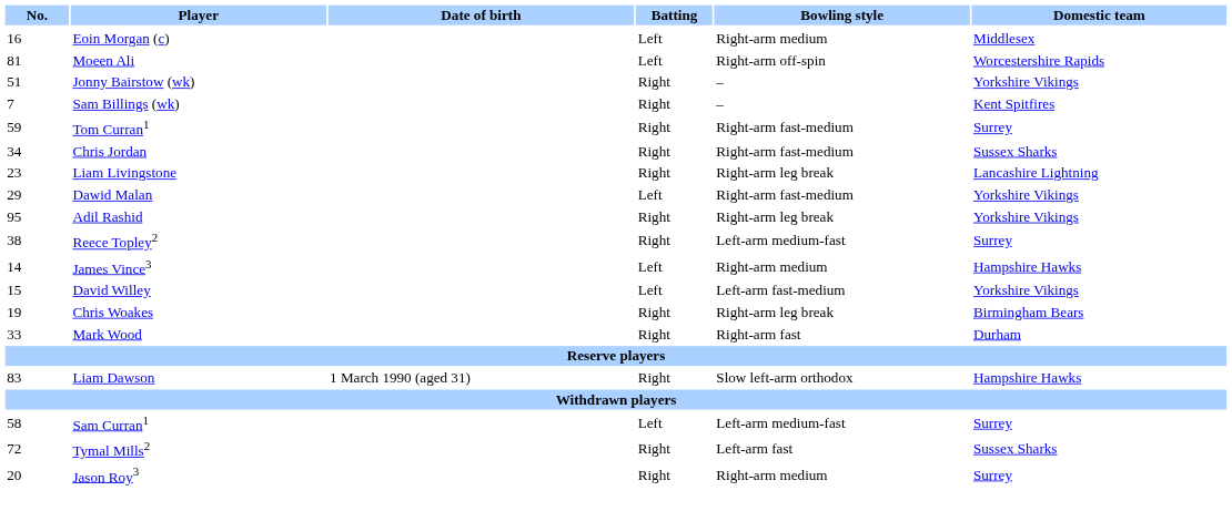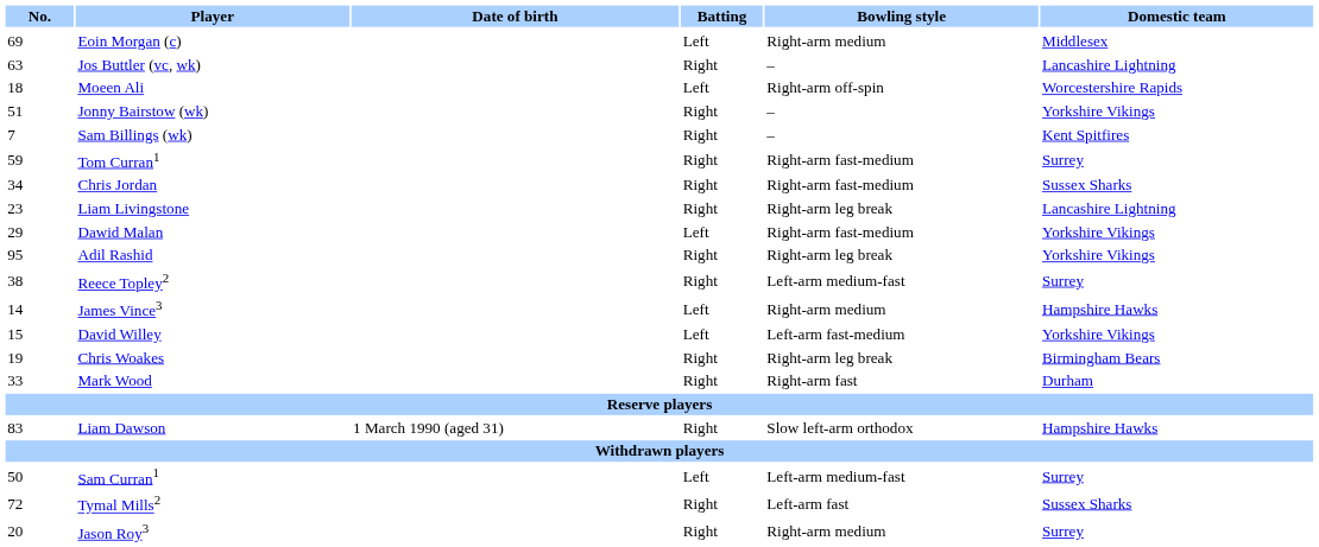Eoin Morgan (c) | No.: 16 -> 69
+ row: 63 | Jos Buttler (vc, wk) | Right | – | Lancashire Lightning
Moeen Ali | No.: 81 -> 18
Sam Curran1 | No.: 58 -> 50
